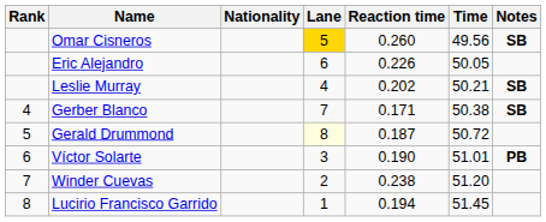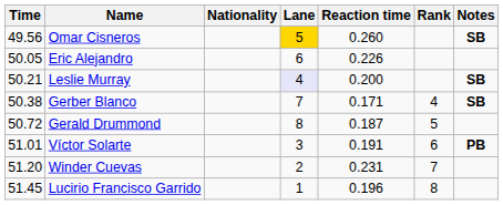columns swapped: Rank <-> Time
Leslie Murray | Lane: no background -> lavender background
Leslie Murray | Reaction time: 0.202 -> 0.200
Gerald Drummond | Lane: lightyellow background -> no background
Víctor Solarte | Reaction time: 0.190 -> 0.191
Winder Cuevas | Reaction time: 0.238 -> 0.231
Lucirio Francisco Garrido | Reaction time: 0.194 -> 0.196
